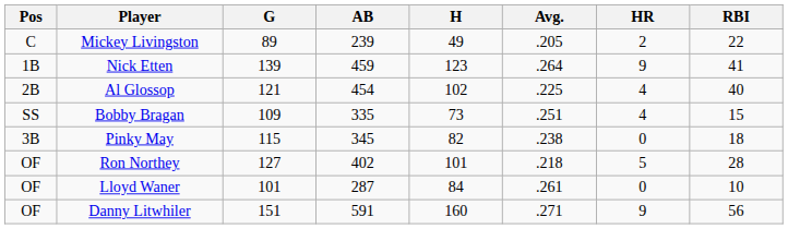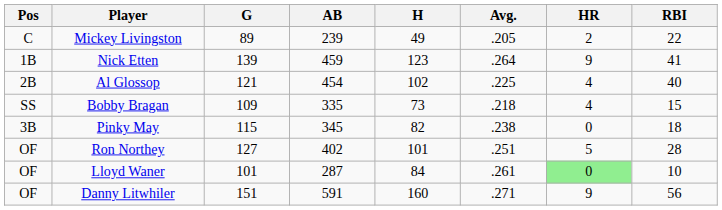Bobby Bragan | Avg.: .251 -> .218
Ron Northey | Avg.: .218 -> .251
Lloyd Waner | HR: no background -> lightgreen background
